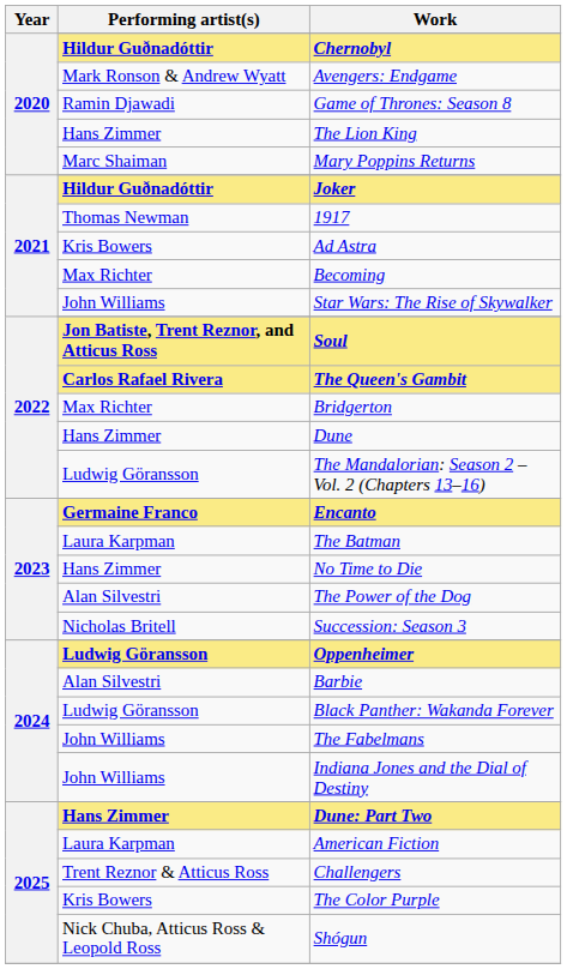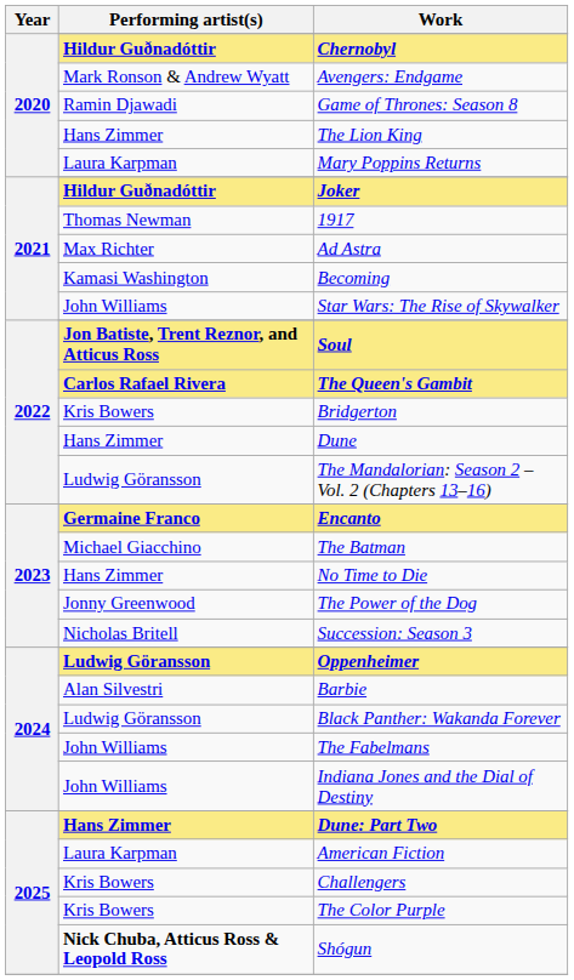Mary Poppins Returns | Performing artist(s): Marc Shaiman -> Laura Karpman
Ad Astra | Performing artist(s): Kris Bowers -> Max Richter
Becoming | Performing artist(s): Max Richter -> Kamasi Washington
Bridgerton | Performing artist(s): Max Richter -> Kris Bowers
The Batman | Performing artist(s): Laura Karpman -> Michael Giacchino
The Power of the Dog | Performing artist(s): Alan Silvestri -> Jonny Greenwood
Challengers | Performing artist(s): Trent Reznor & Atticus Ross -> Kris Bowers
Shógun | Performing artist(s): normal -> bold
